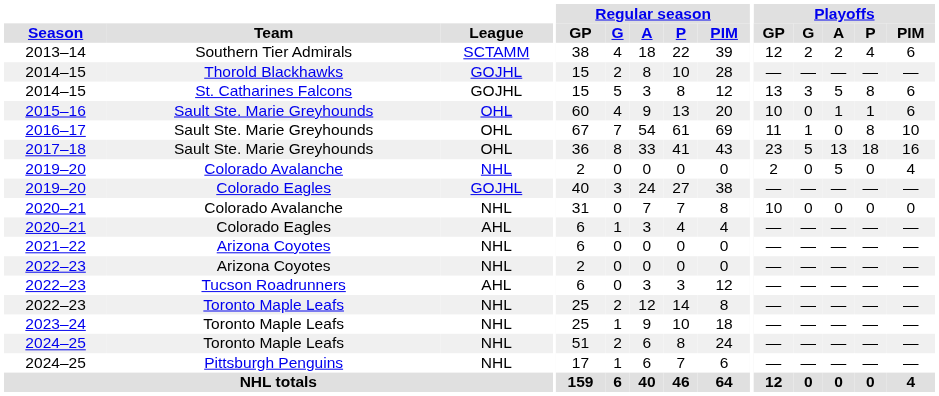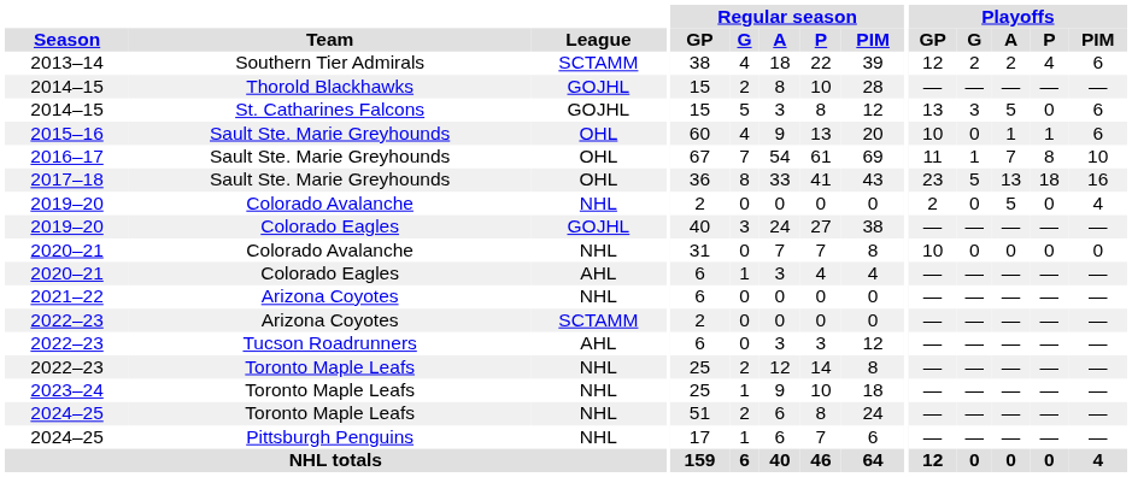2014–15 / St. Catharines Falcons | Playoffs / P: 8 -> 0
2016–17 | Playoffs / A: 0 -> 7
2022–23 / Arizona Coyotes | League: NHL -> SCTAMM
